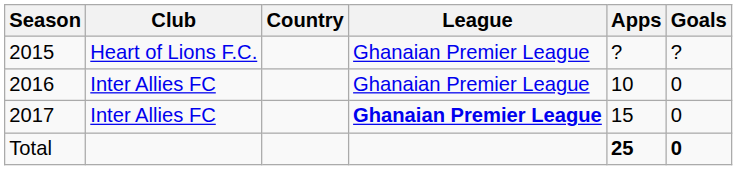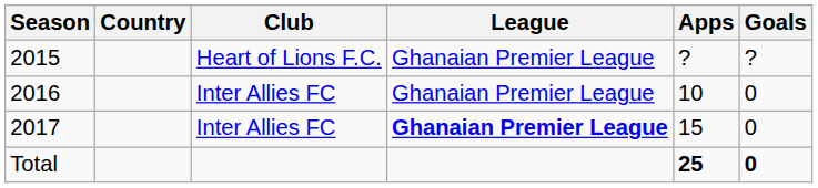columns swapped: Club <-> Country
